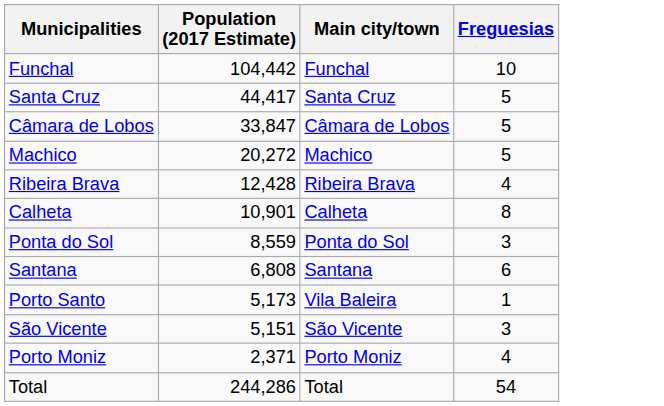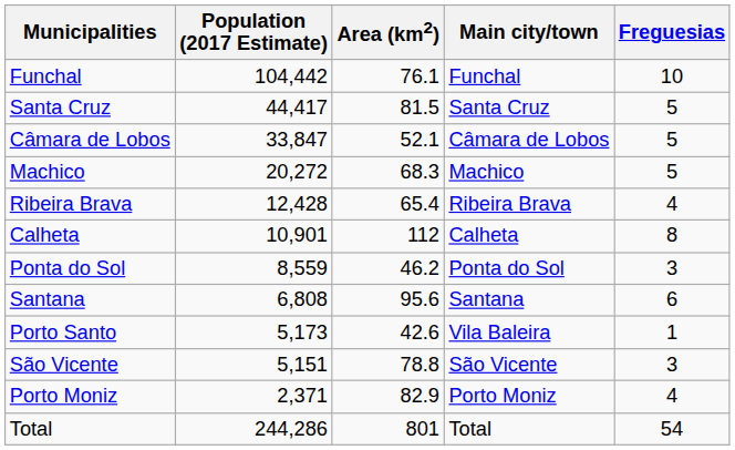+ column: Area (km2) | 76.1 | 81.5 | 52.1 | 68.3 | 65.4 | 112 | 46.2 | 95.6 | 42.6 | 78.8 | 82.9 | 801
